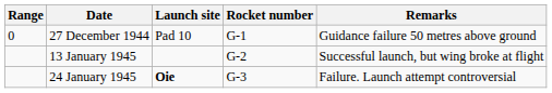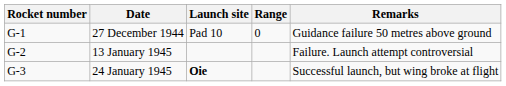columns swapped: Rocket number <-> Range
13 January 1945 | Remarks: Successful launch, but wing broke at flight -> Failure. Launch attempt controversial
24 January 1945 | Remarks: Failure. Launch attempt controversial -> Successful launch, but wing broke at flight
